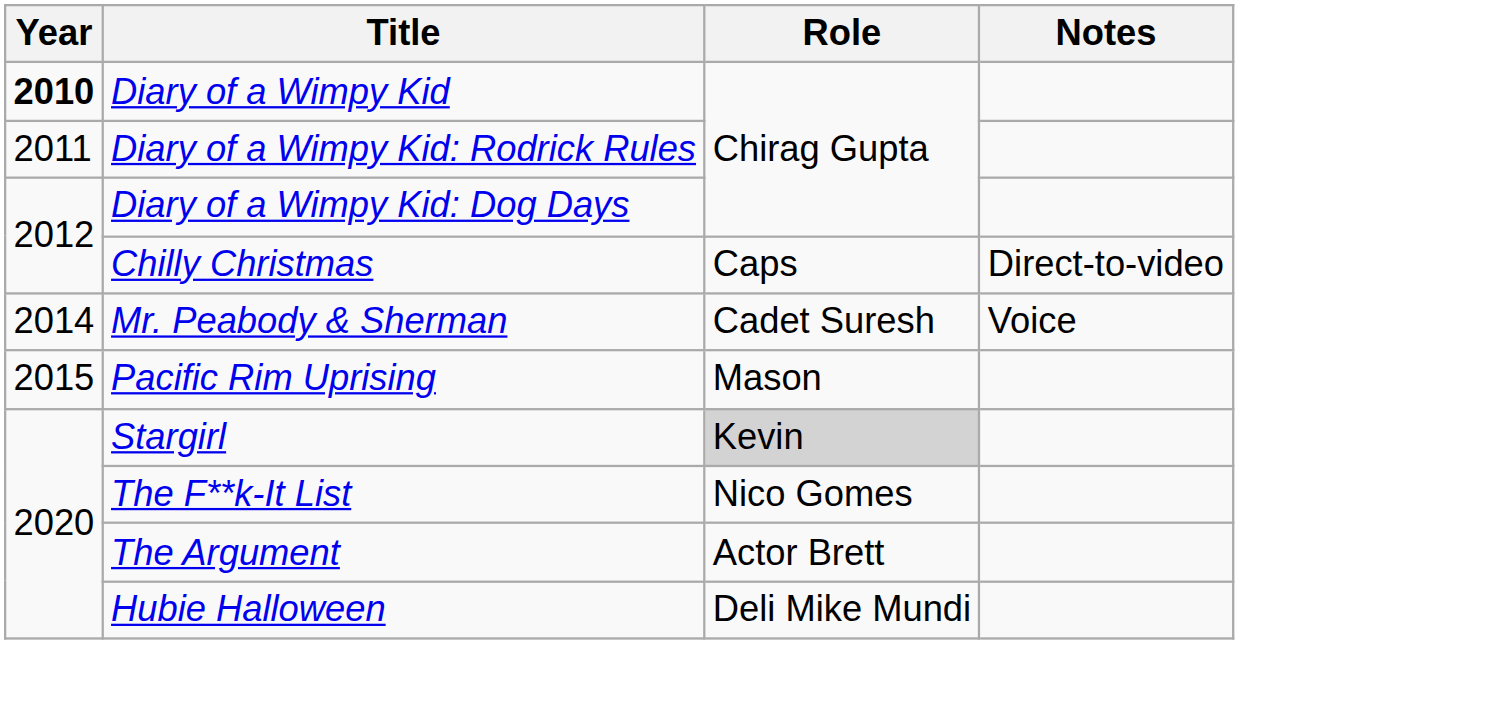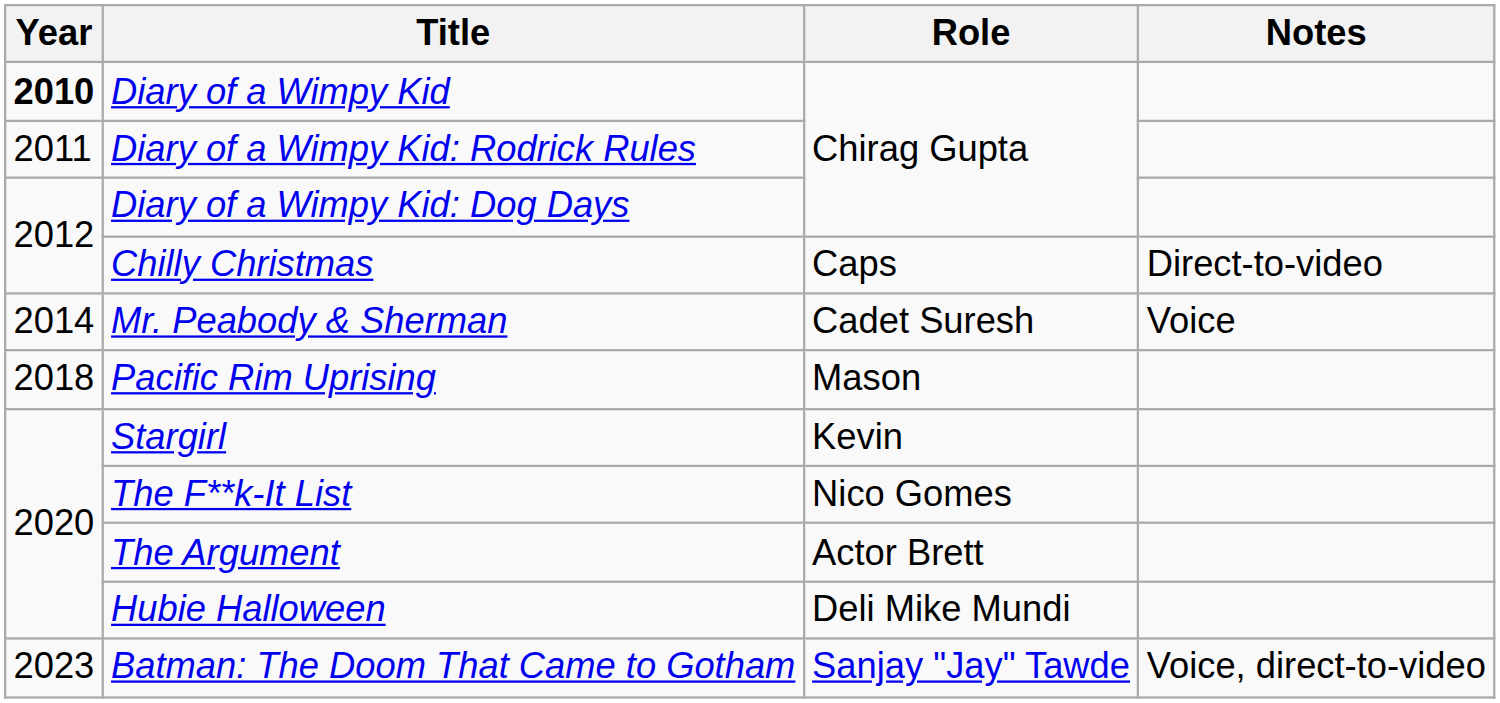Pacific Rim Uprising | Year: 2015 -> 2018
Stargirl | Role: lightgrey background -> no background
+ row: 2023 | Batman: The Doom That Came to Gotham | Sanjay "Jay" Tawde | Voice, direct-to-video
